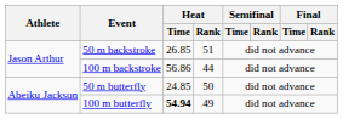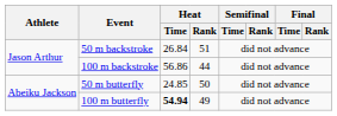50 m backstroke | Heat / Time: 26.85 -> 26.84
